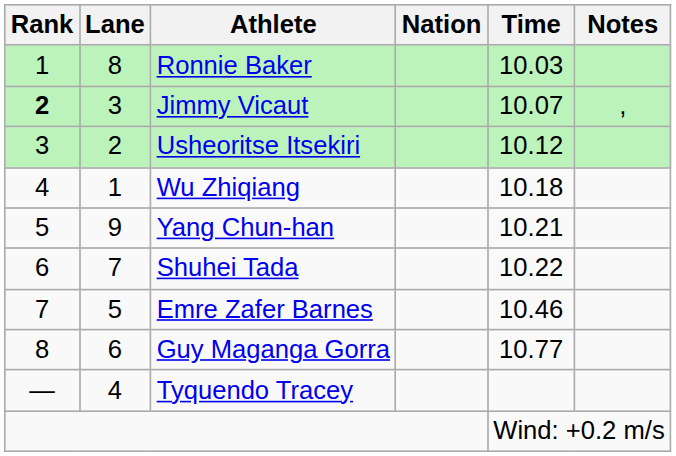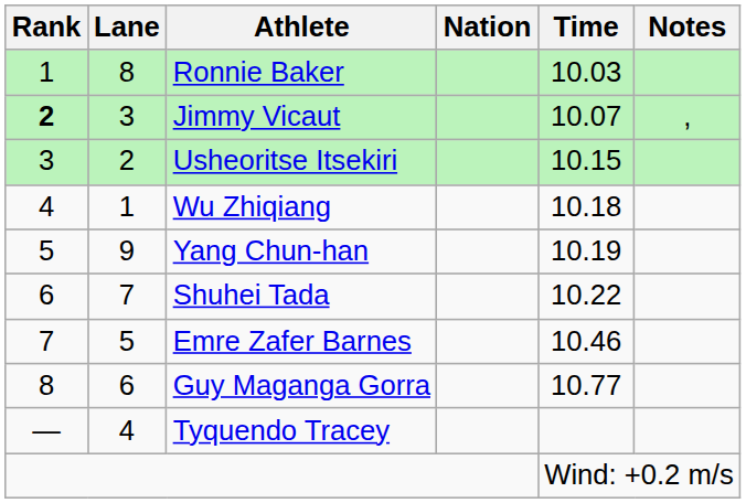Usheoritse Itsekiri | Time: 10.12 -> 10.15
Yang Chun-han | Time: 10.21 -> 10.19
